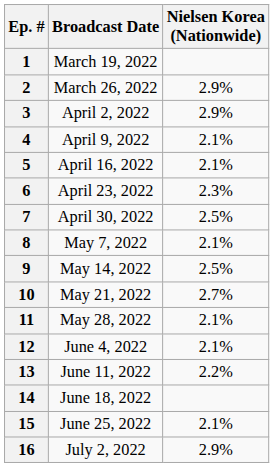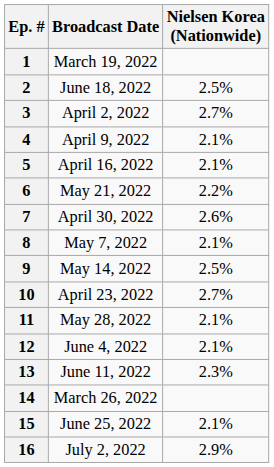2 | Broadcast Date: March 26, 2022 -> June 18, 2022
2 | Nielsen Korea (Nationwide): 2.9% -> 2.5%
3 | Nielsen Korea (Nationwide): 2.9% -> 2.7%
6 | Broadcast Date: April 23, 2022 -> May 21, 2022
6 | Nielsen Korea (Nationwide): 2.3% -> 2.2%
7 | Nielsen Korea (Nationwide): 2.5% -> 2.6%
10 | Broadcast Date: May 21, 2022 -> April 23, 2022
13 | Nielsen Korea (Nationwide): 2.2% -> 2.3%
14 | Broadcast Date: June 18, 2022 -> March 26, 2022
